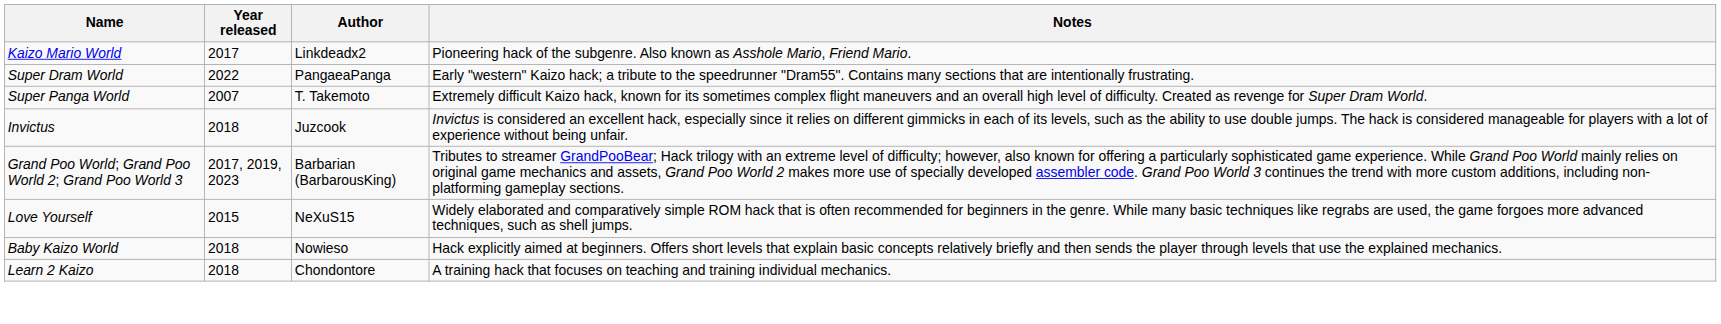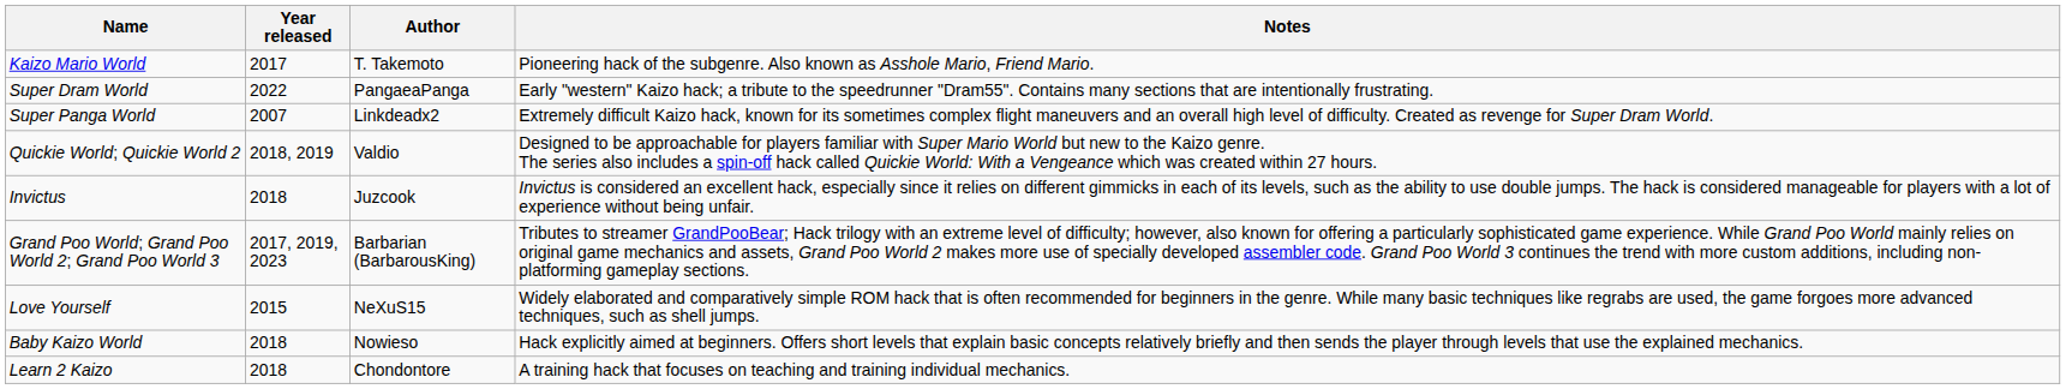Kaizo Mario World | Author: Linkdeadx2 -> T. Takemoto
Super Panga World | Author: T. Takemoto -> Linkdeadx2
+ row: Quickie World; Quickie World 2 | 2018, 2019 | Valdio | Designed to be approachable for players familiar with Super Mario World but new to the Kaizo genre. The series also includes a spin-off hack called Quickie World: With a Vengeance which was created within 27 hours.
